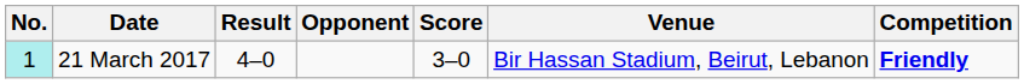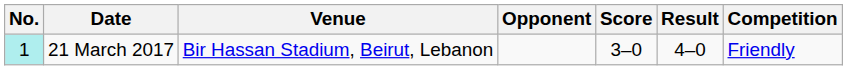columns swapped: Venue <-> Result
21 March 2017 | Competition: bold -> normal
